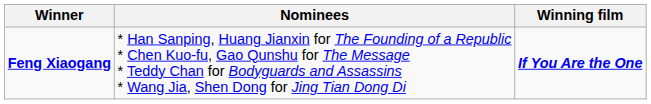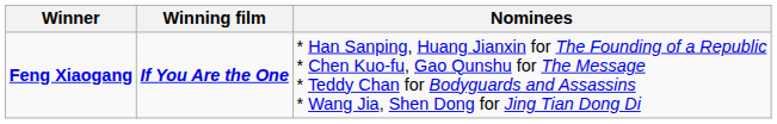columns swapped: Winning film <-> Nominees
